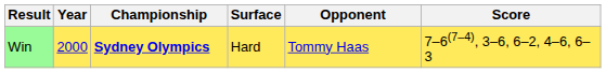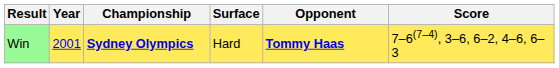Win | Year: 2000 -> 2001
Win | Opponent: normal -> bold
